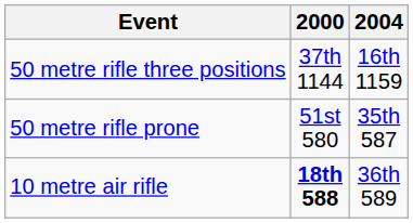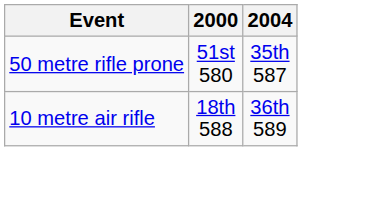- row: 50 metre rifle three positions | 37th 1144 | 16th 1159
10 metre air rifle | 2000: bold -> normal
